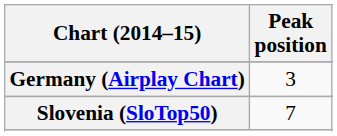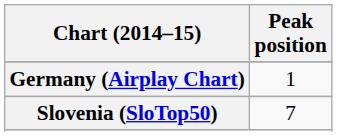Germany (Airplay Chart) | Peak position: 3 -> 1
